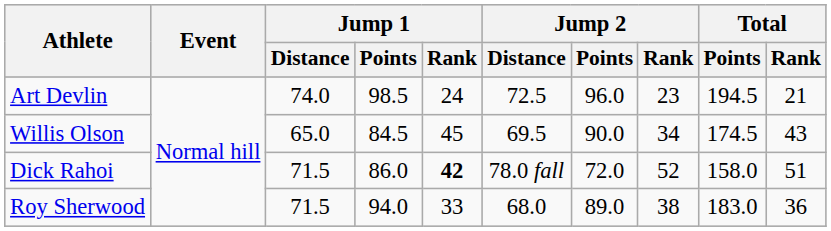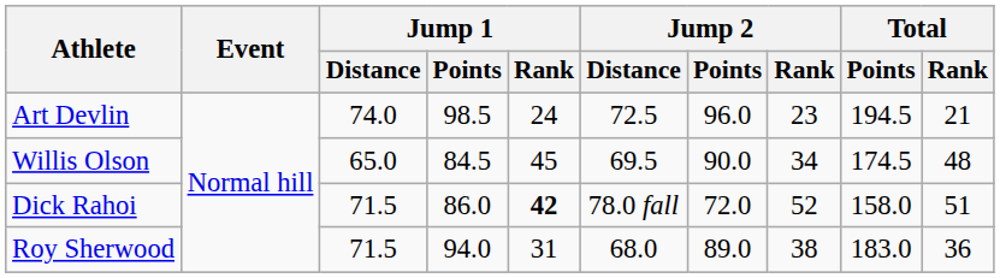Willis Olson | Total / Rank: 43 -> 48
Roy Sherwood | Jump 1 / Rank: 33 -> 31
